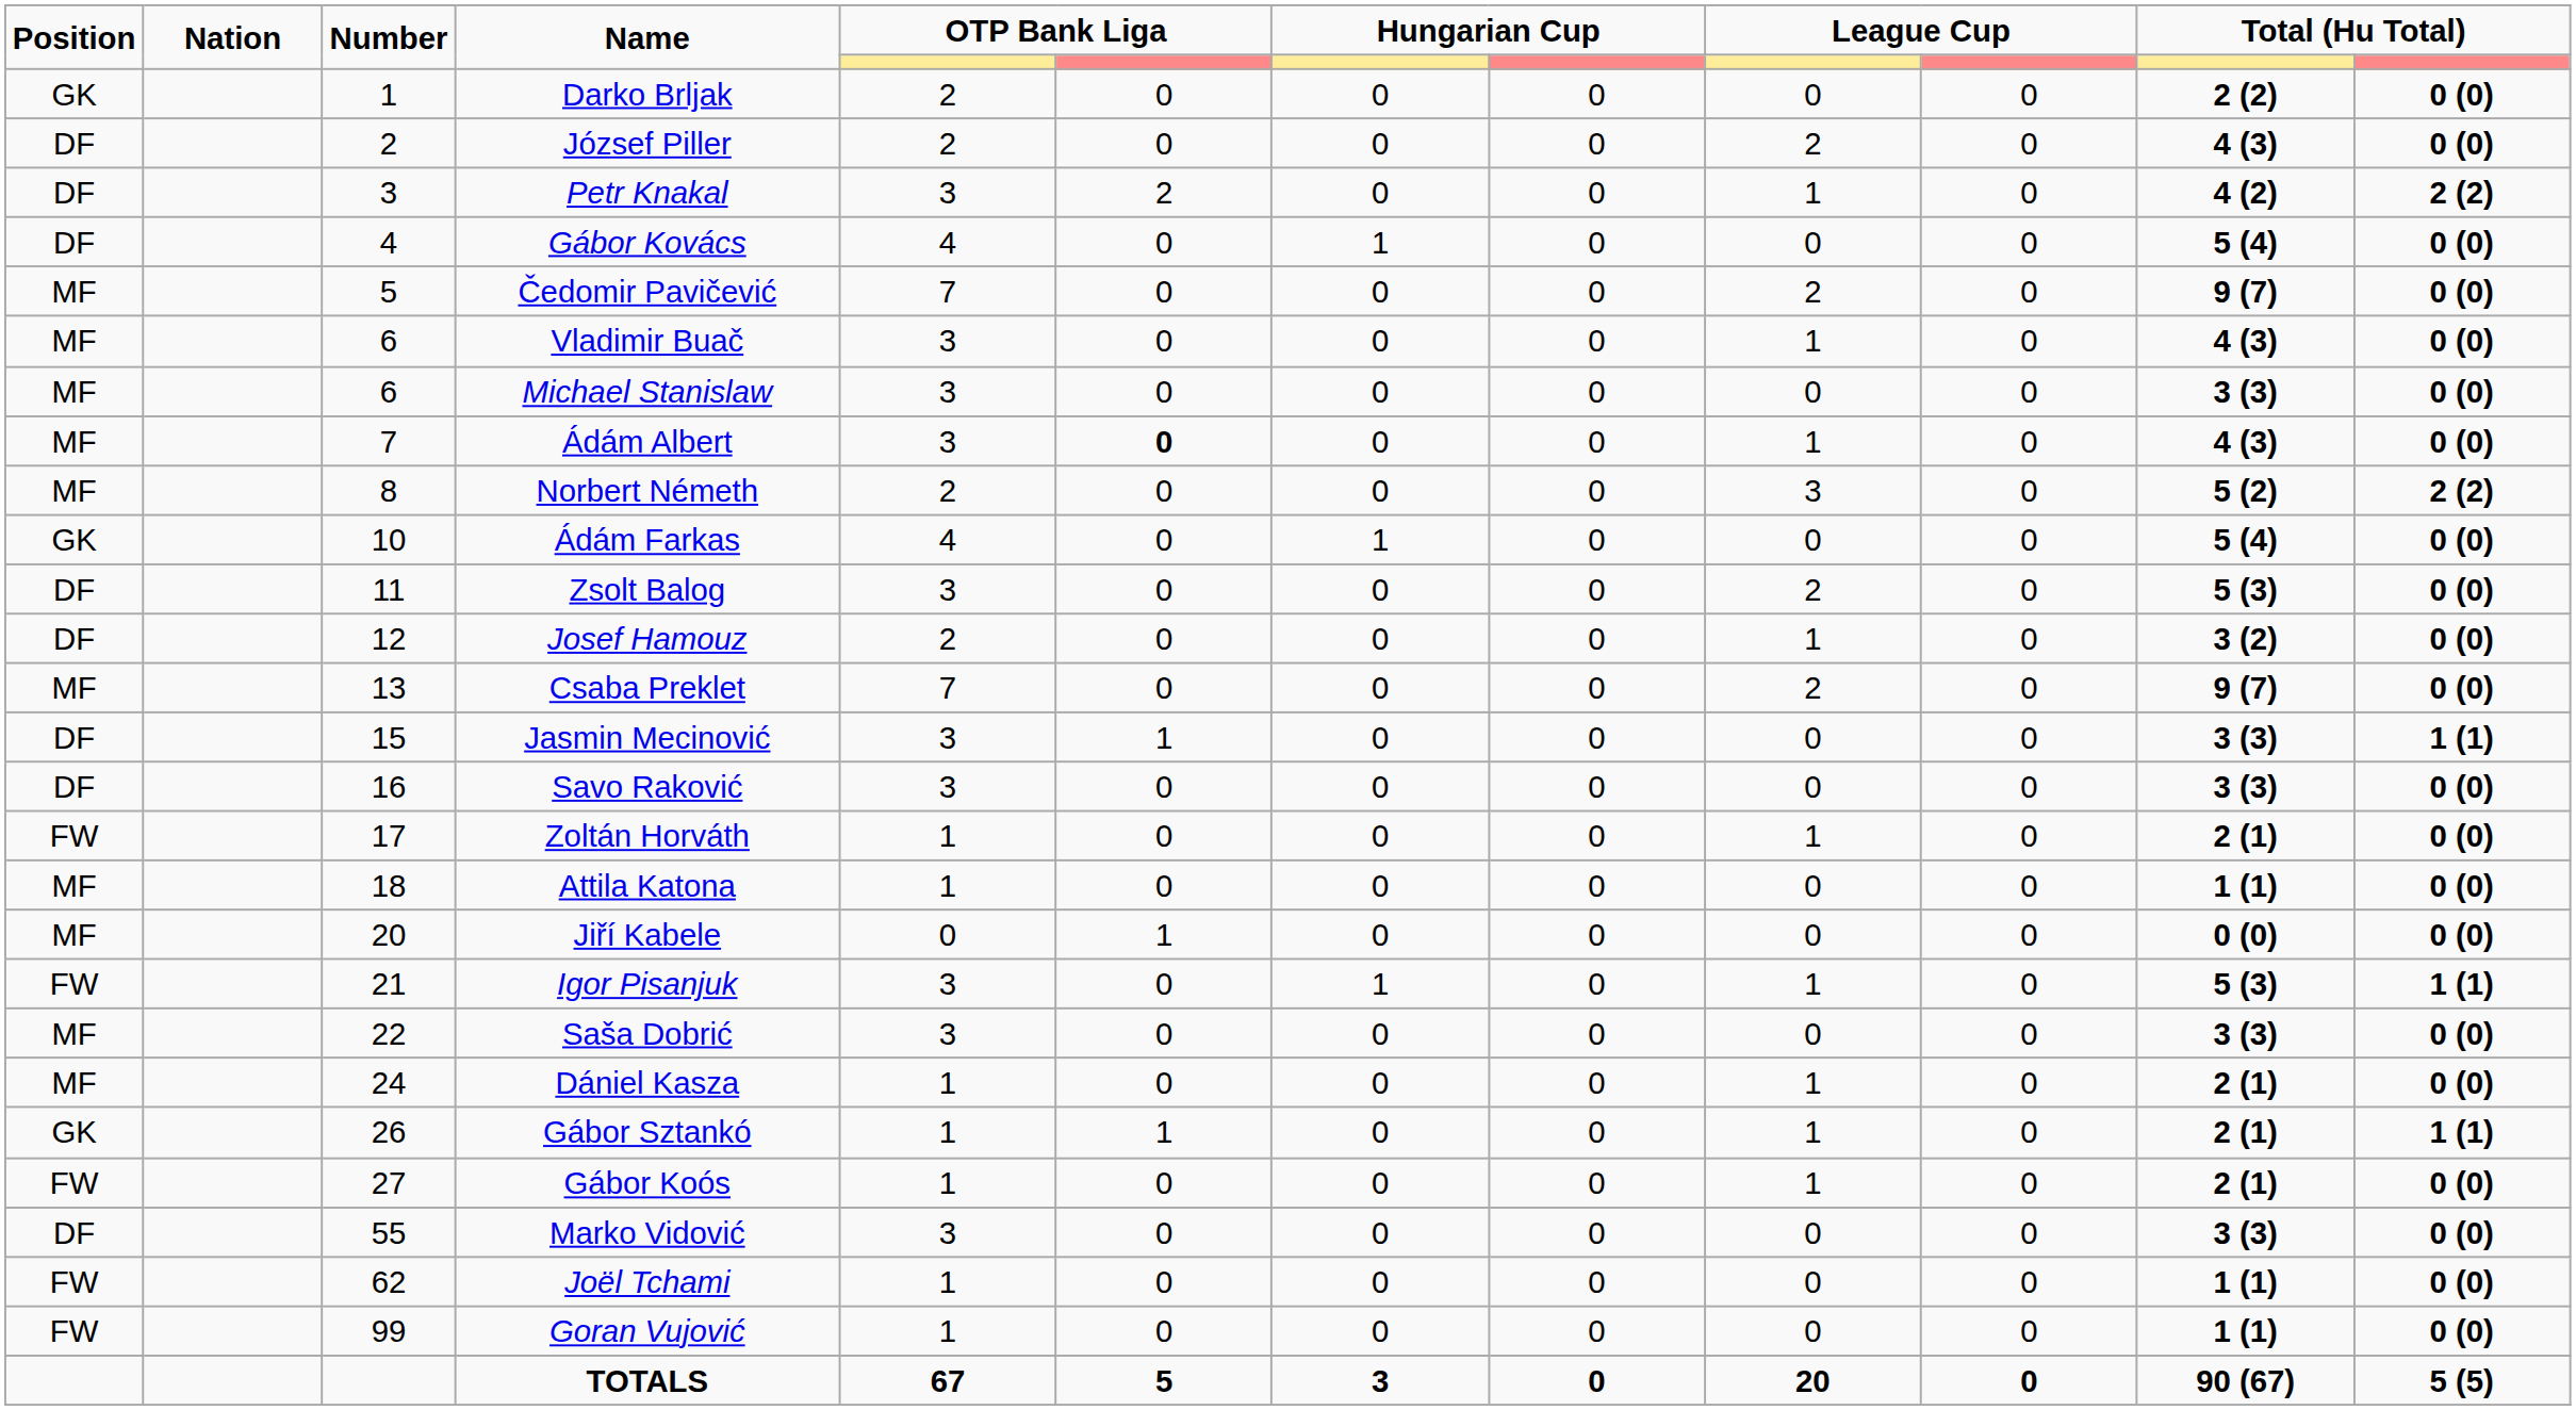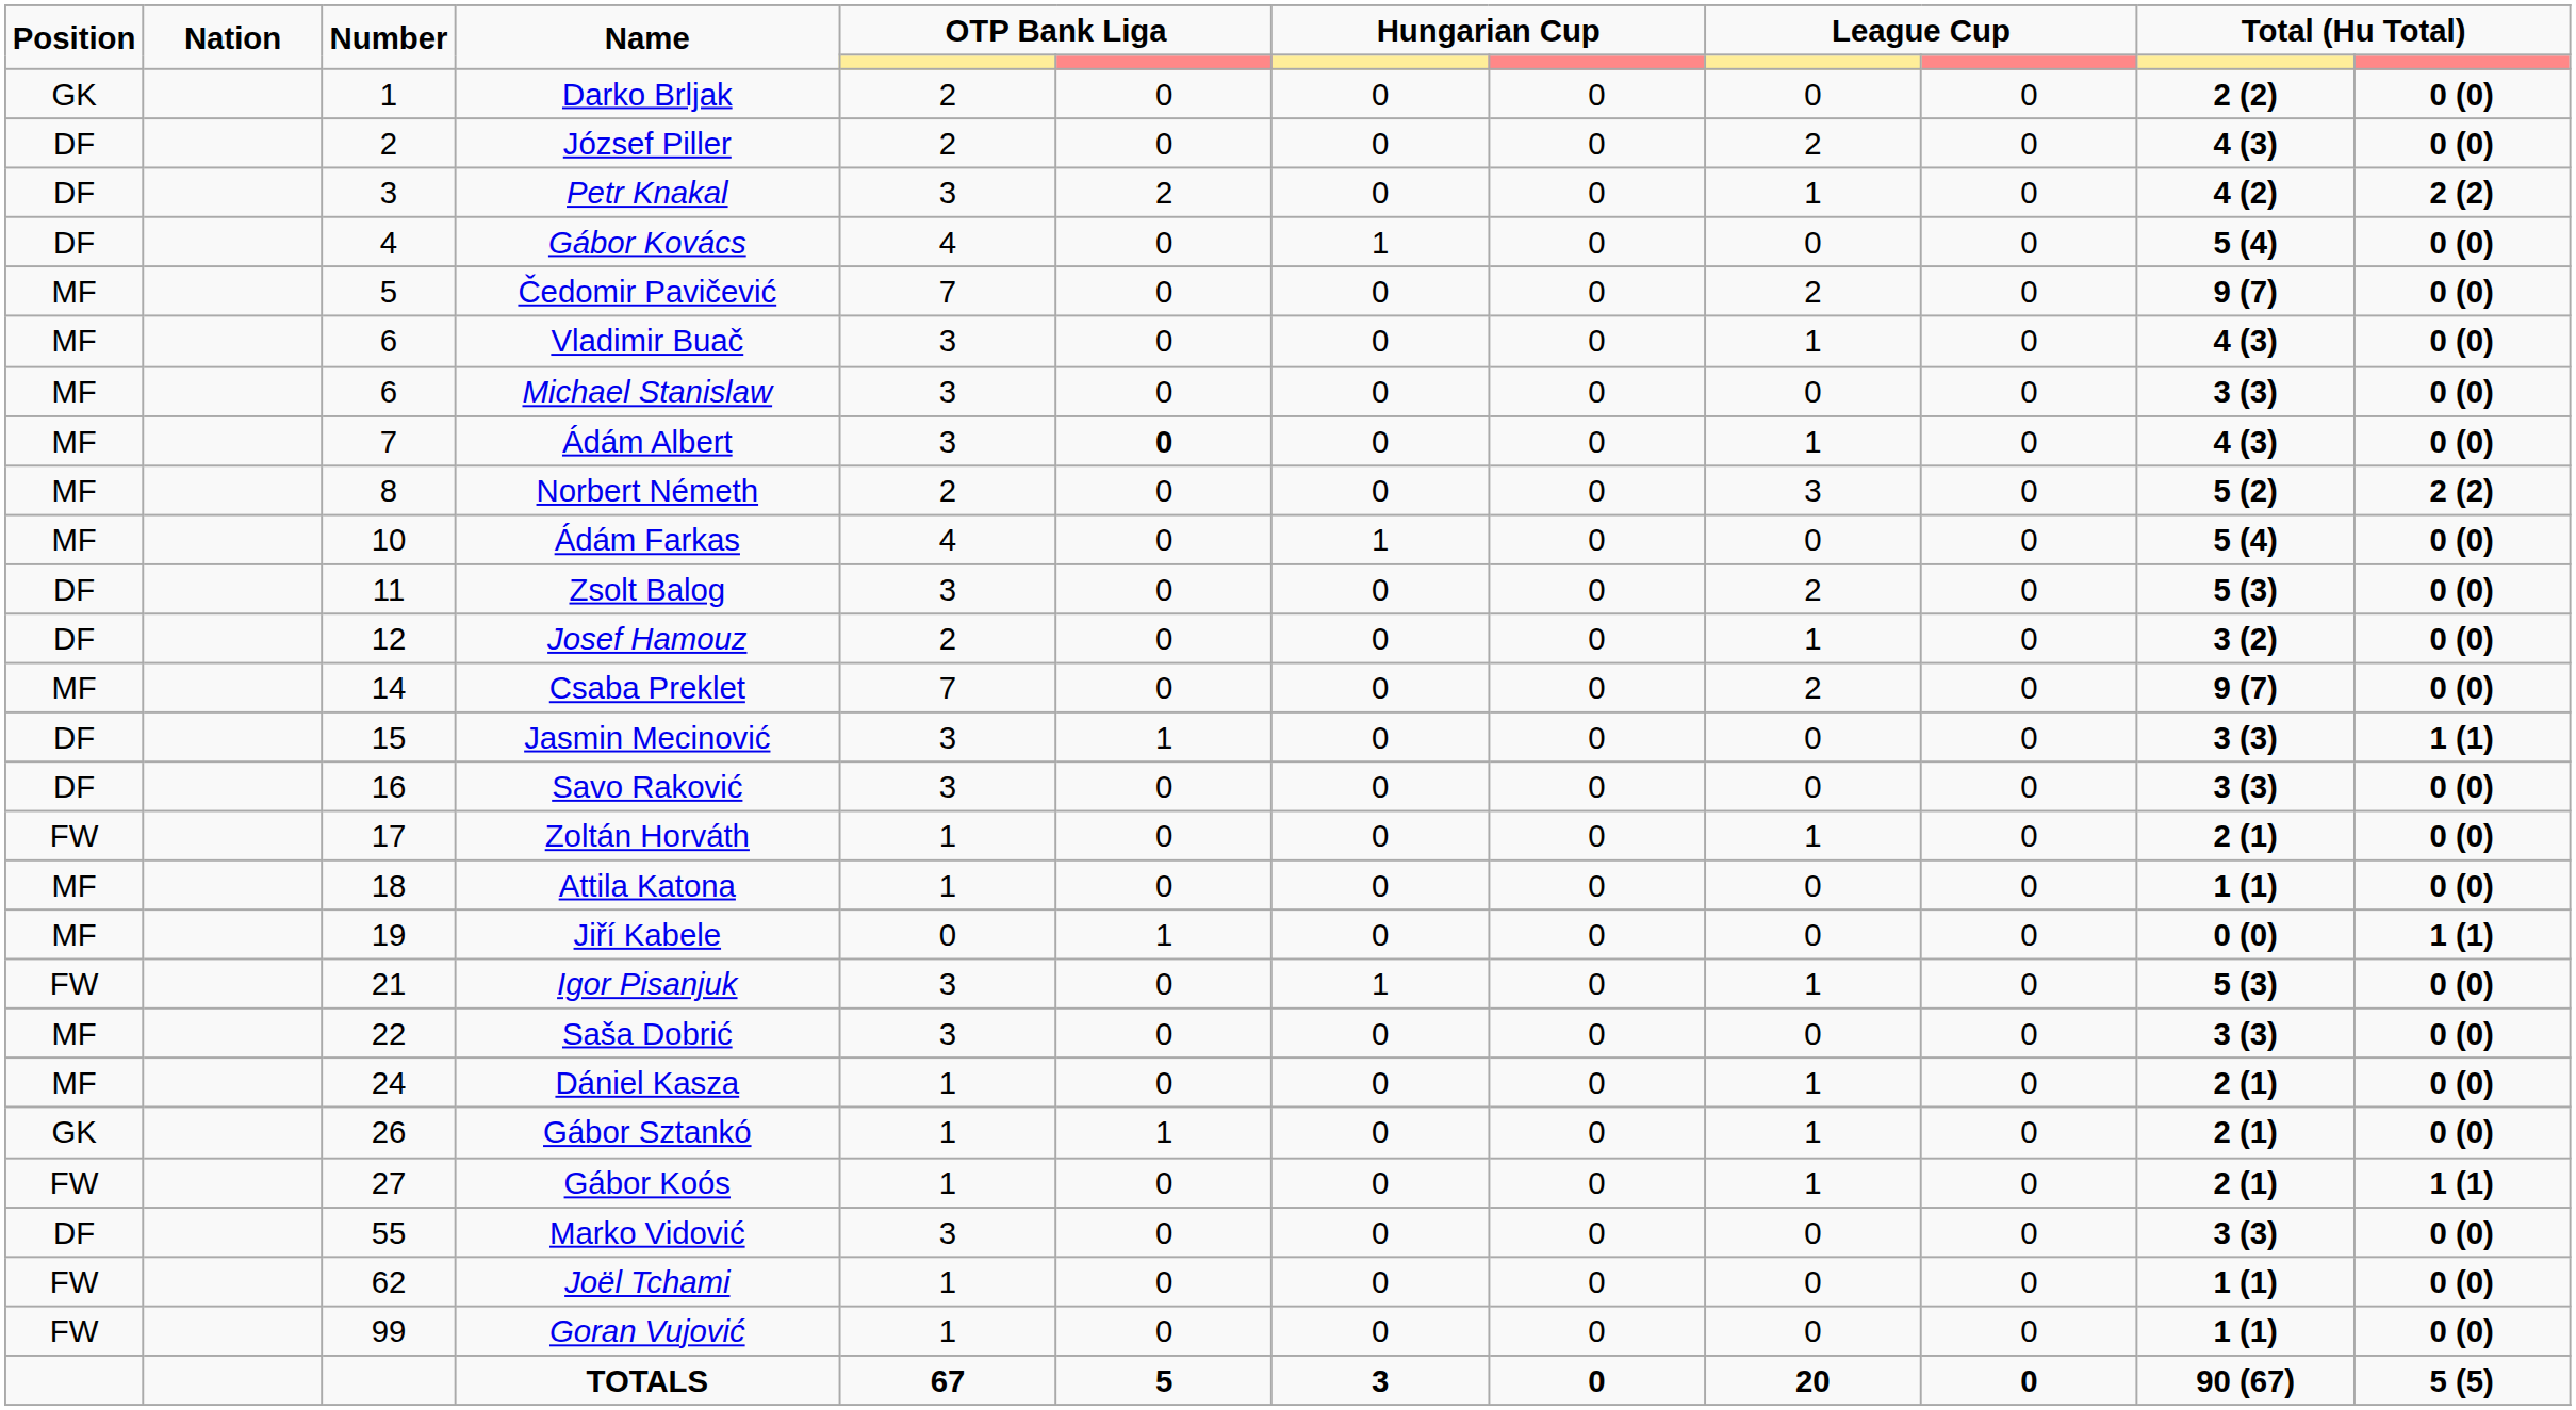Ádám Farkas | Position: GK -> MF
Csaba Preklet | Number: 13 -> 14
Jiří Kabele | Number: 20 -> 19
Jiří Kabele | column 12: 0 (0) -> 1 (1)
Igor Pisanjuk | column 12: 1 (1) -> 0 (0)
Gábor Sztankó | column 12: 1 (1) -> 0 (0)
Gábor Koós | column 12: 0 (0) -> 1 (1)
